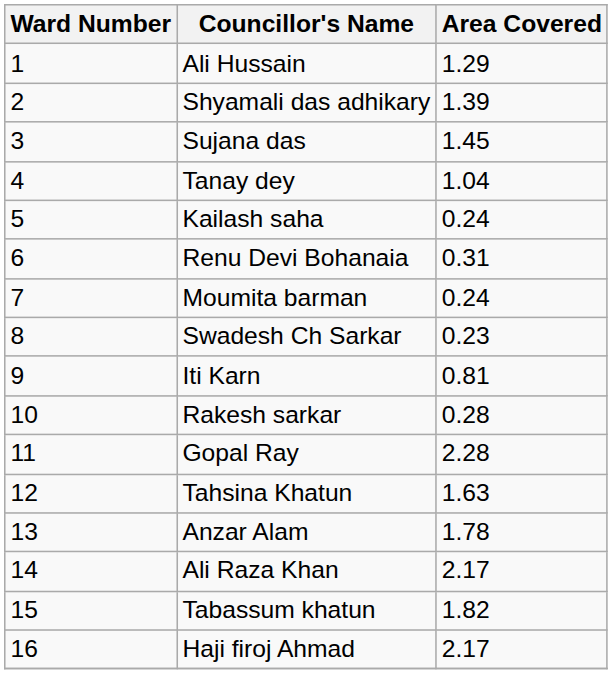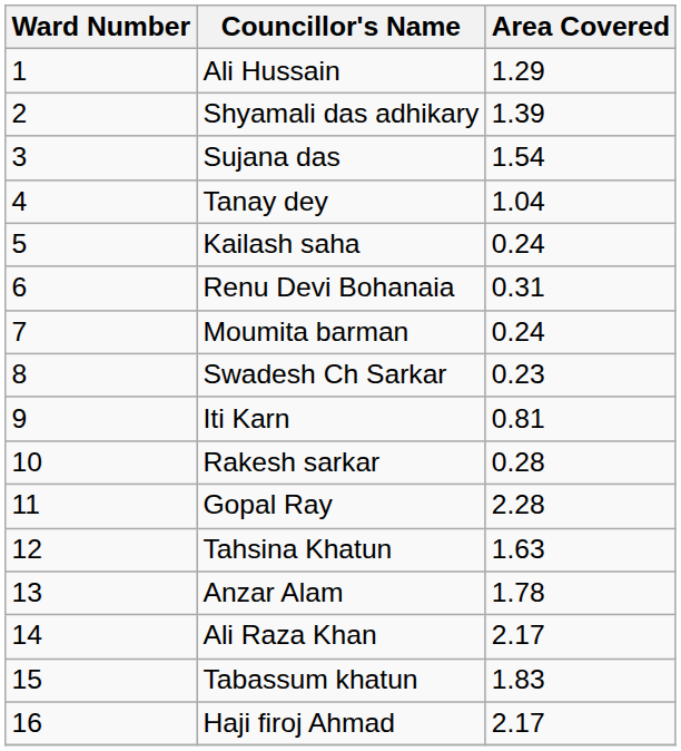Sujana das | Area Covered: 1.45 -> 1.54
Tabassum khatun | Area Covered: 1.82 -> 1.83
